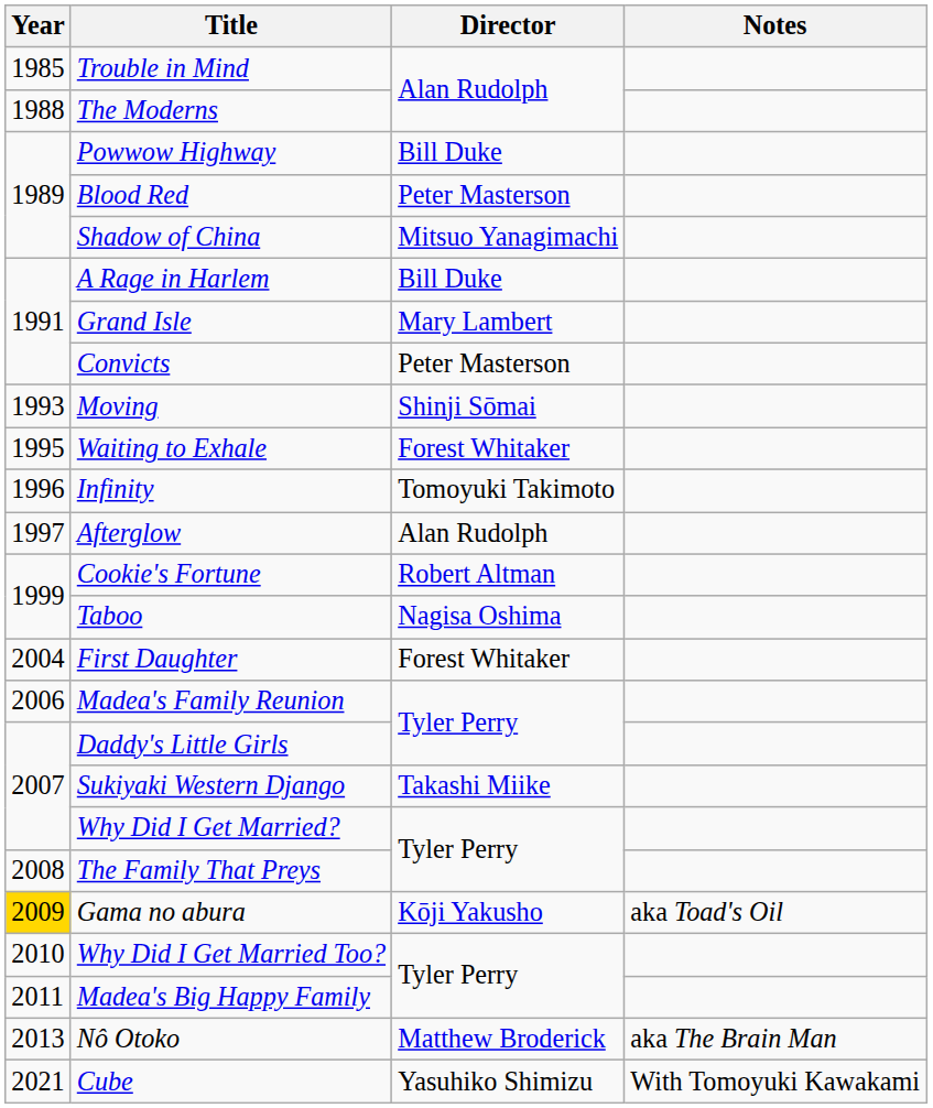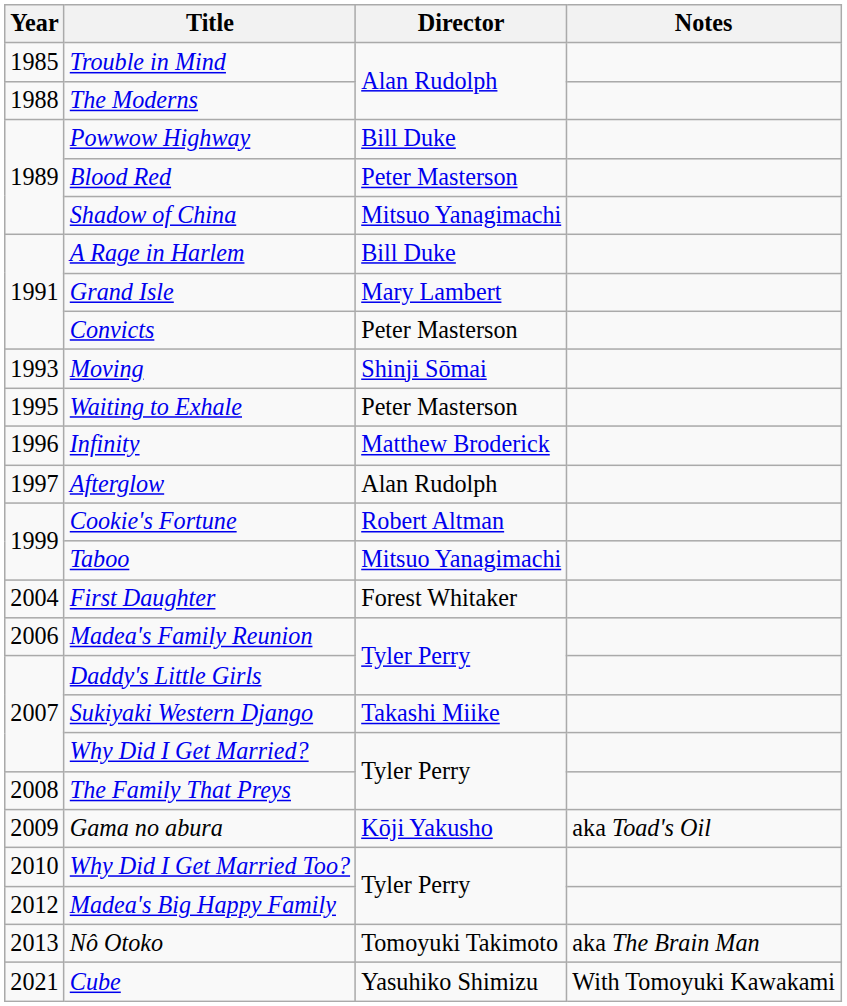Waiting to Exhale | Director: Forest Whitaker -> Peter Masterson
Infinity | Director: Tomoyuki Takimoto -> Matthew Broderick
Taboo | Director: Nagisa Oshima -> Mitsuo Yanagimachi
Gama no abura | Year: gold background -> no background
Madea's Big Happy Family | Year: 2011 -> 2012
Nô Otoko | Director: Matthew Broderick -> Tomoyuki Takimoto
